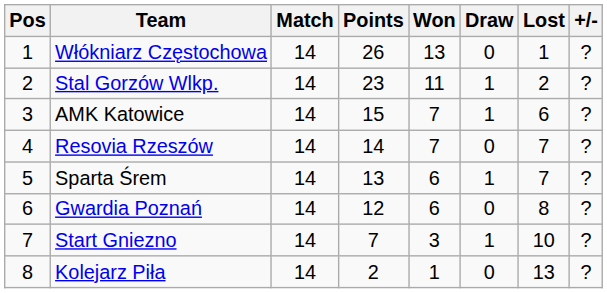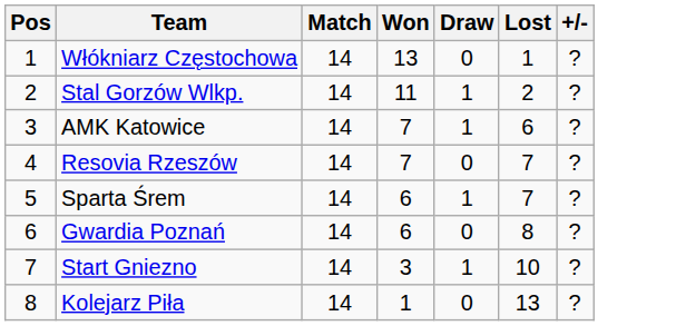- column: Points | 26 | 23 | 15 | 14 | 13 | 12 | 7 | 2
